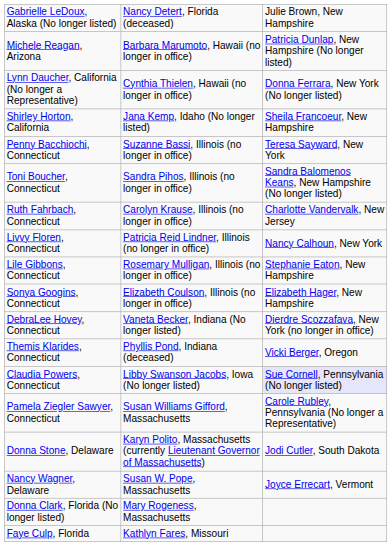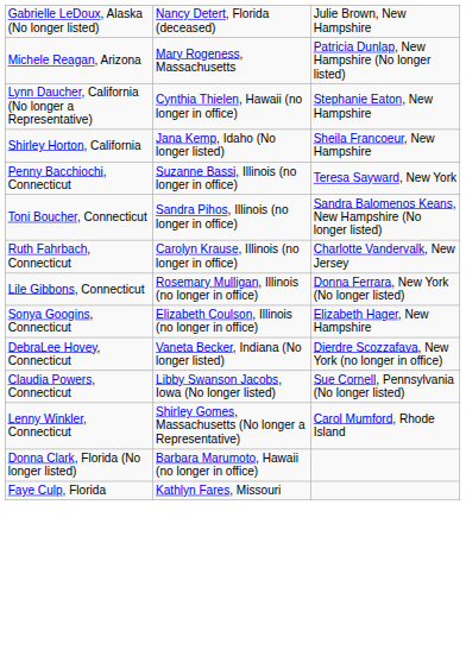Michele Reagan, Arizona | column 2: Barbara Marumoto, Hawaii (no longer in office) -> Mary Rogeness, Massachusetts
Lynn Daucher, California (No longer a Representative) | column 3: Donna Ferrara, New York (No longer listed) -> Stephanie Eaton, New Hampshire
- row: Livvy Floren, Connecticut | Patricia Reid Lindner, Illinois (no longer in office) | Nancy Calhoun, New York
Lile Gibbons, Connecticut | column 3: Stephanie Eaton, New Hampshire -> Donna Ferrara, New York (No longer listed)
- row: Themis Klarides, Connecticut | Phyllis Pond, Indiana (deceased) | Vicki Berger, Oregon
Claudia Powers, Connecticut | column 3: lavender background -> no background
- row: Pamela Ziegler Sawyer, Connecticut | Susan Williams Gifford, Massachusetts | Carole Rubley, Pennsylvania (No longer a Representative)
+ row: Lenny Winkler, Connecticut | Shirley Gomes, Massachusetts (No longer a Representative) | Carol Mumford, Rhode Island
- row: Donna Stone, Delaware | Karyn Polito, Massachusetts (currently Lieutenant Governor of Massachusetts) | Jodi Cutler, South Dakota
- row: Nancy Wagner, Delaware | Susan W. Pope, Massachusetts | Joyce Errecart, Vermont
Donna Clark, Florida (No longer listed) | column 2: Mary Rogeness, Massachusetts -> Barbara Marumoto, Hawaii (no longer in office)
